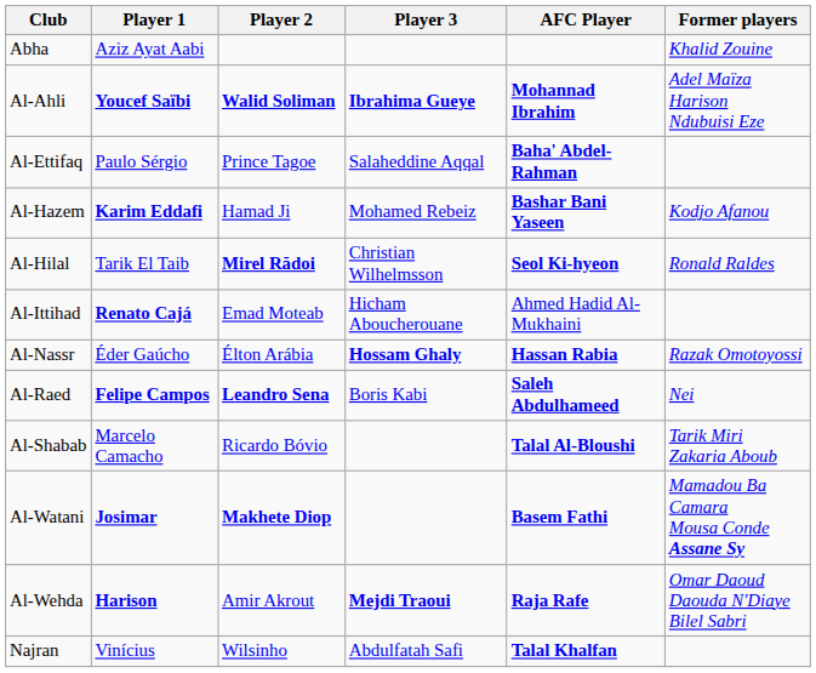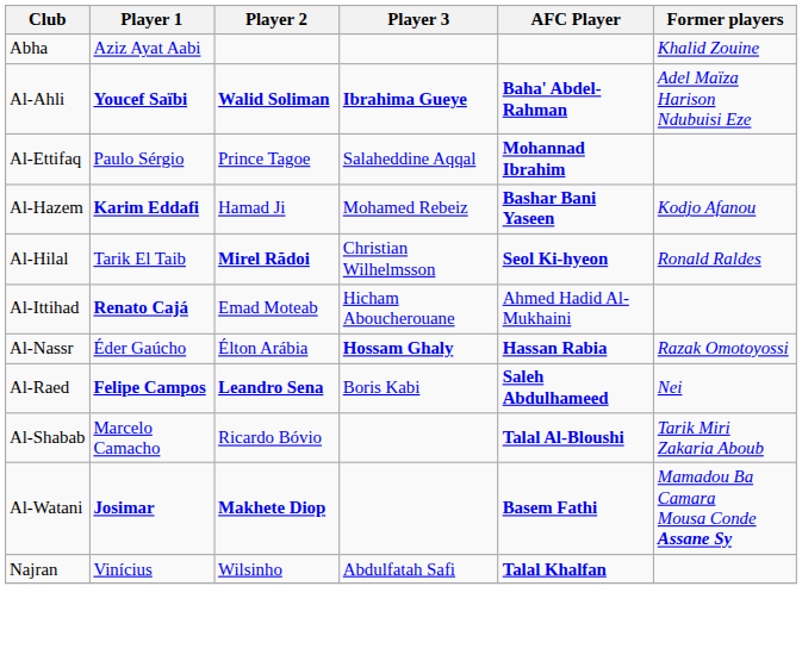Al-Ahli | AFC Player: Mohannad Ibrahim -> Baha' Abdel-Rahman
Al-Ettifaq | AFC Player: Baha' Abdel-Rahman -> Mohannad Ibrahim
- row: Al-Wehda | Harison | Amir Akrout | Mejdi Traoui | Raja Rafe | Omar Daoud Daouda N'Diaye Bilel Sabri
